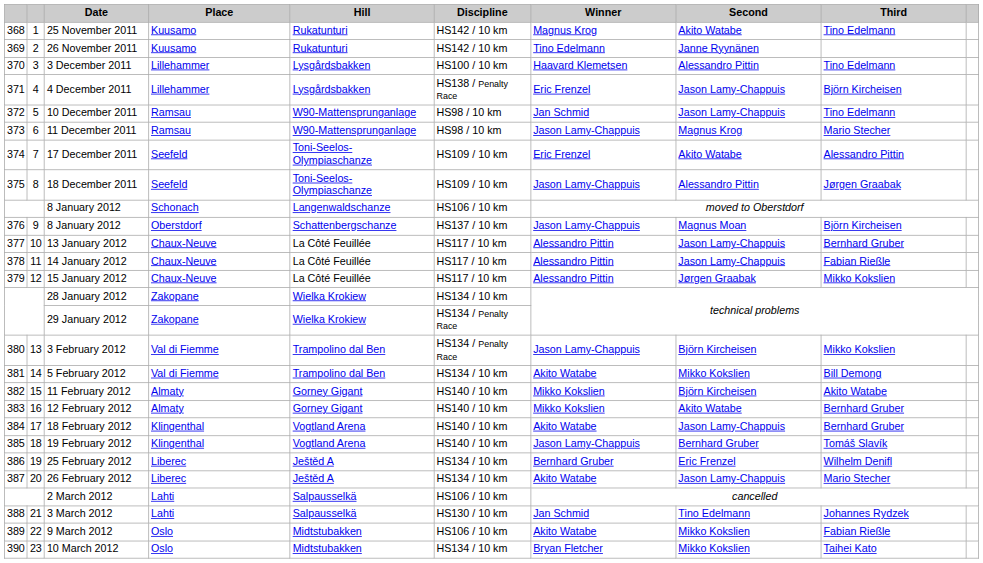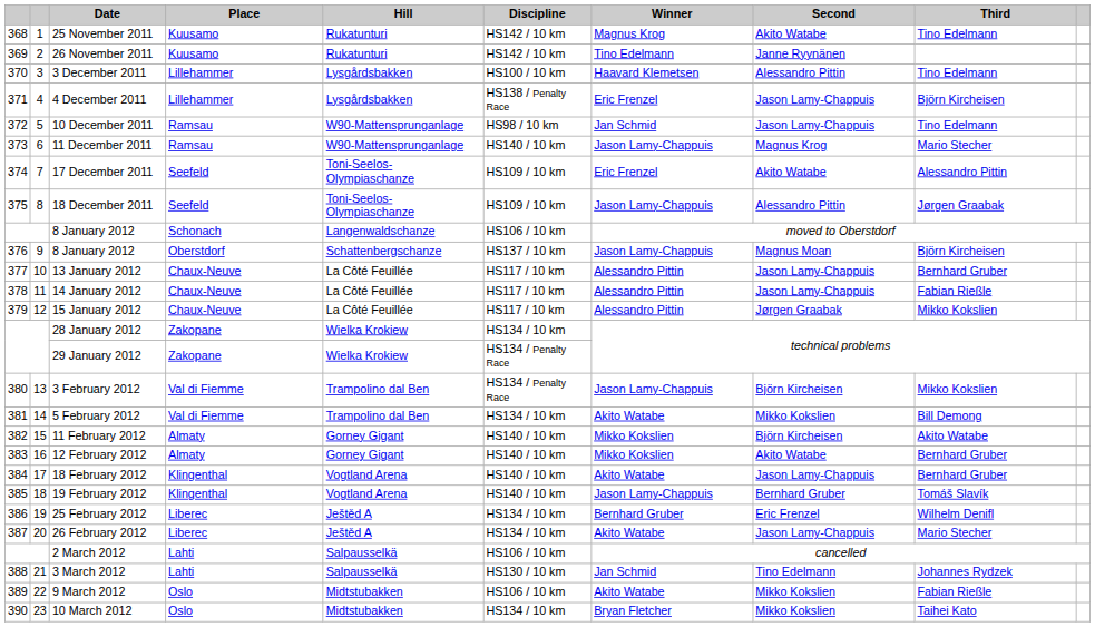11 December 2011 | Discipline: HS98 / 10 km -> HS140 / 10 km
